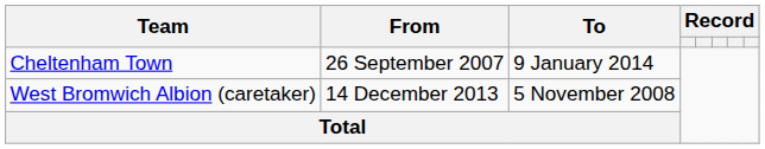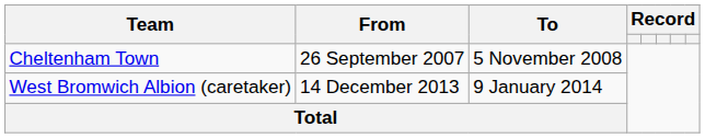Cheltenham Town | To: 9 January 2014 -> 5 November 2008
West Bromwich Albion (caretaker) | To: 5 November 2008 -> 9 January 2014
